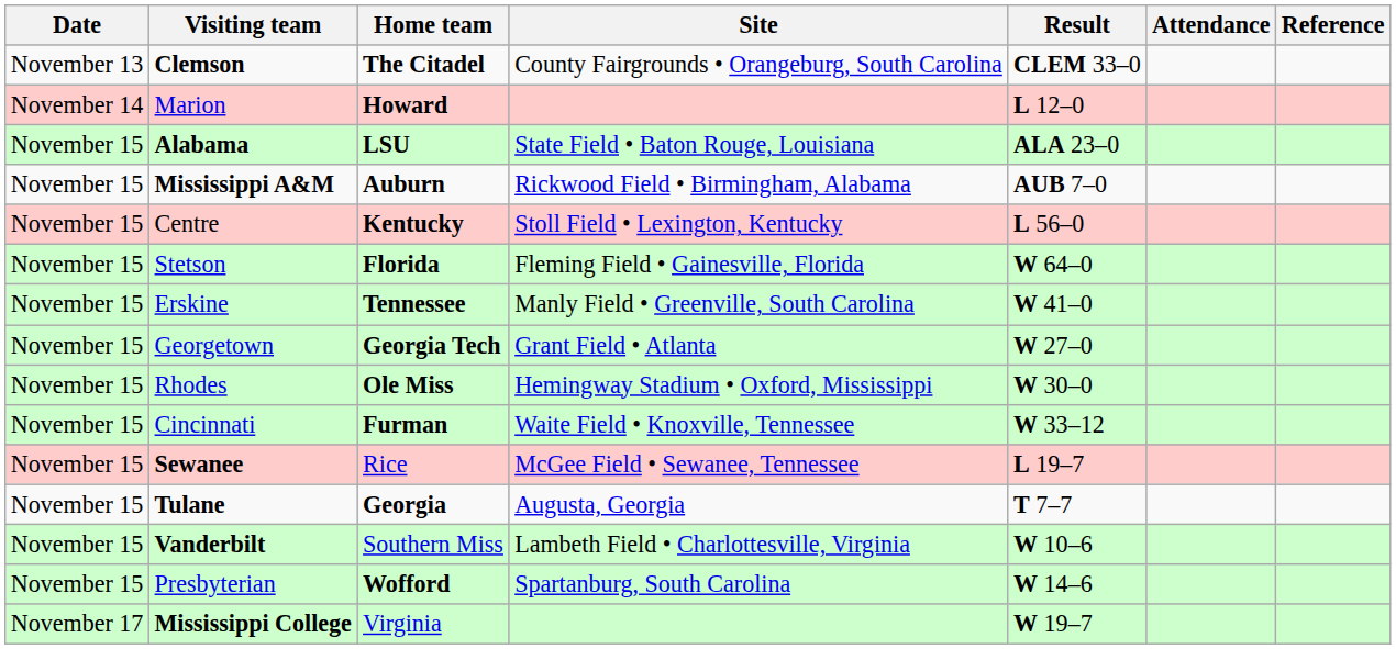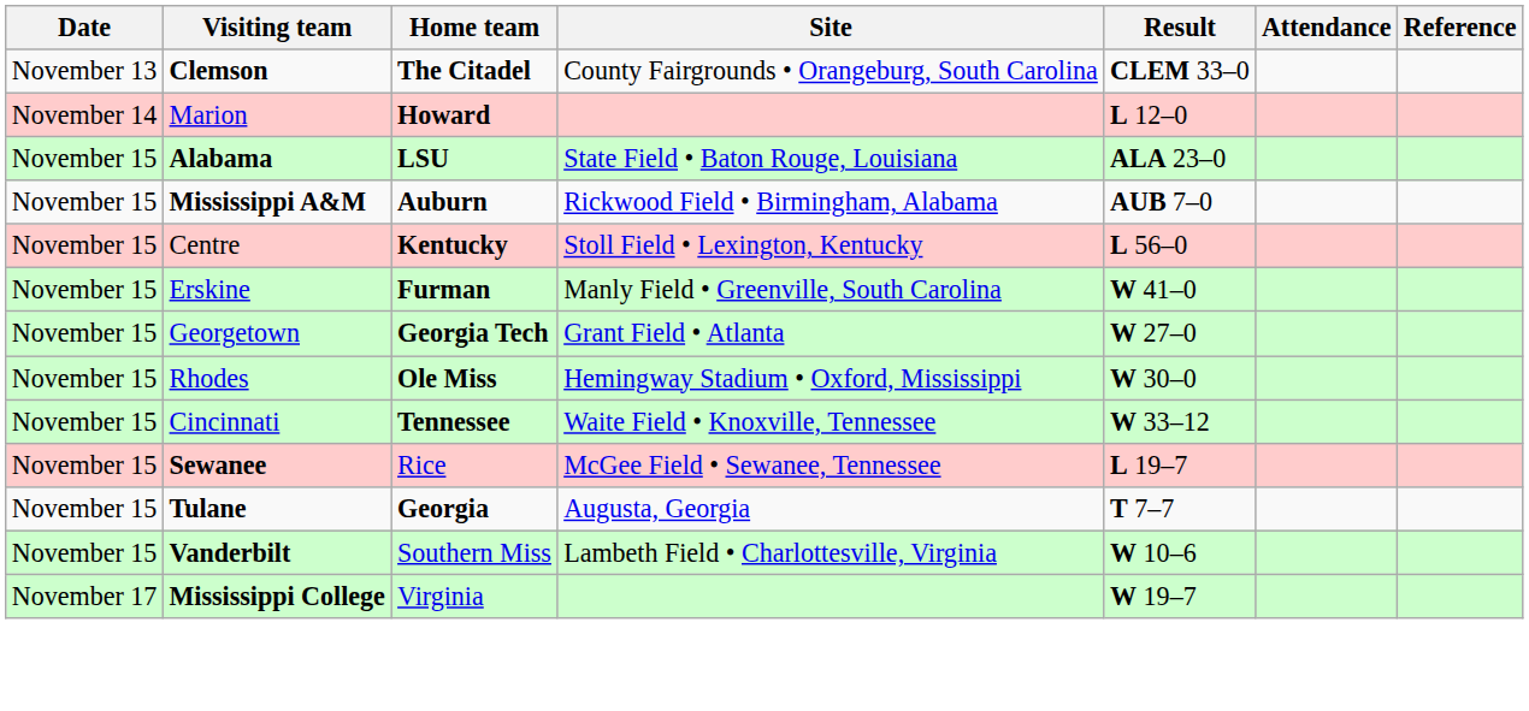- row: November 15 | Stetson | Florida | Fleming Field • Gainesville, Florida | W 64–0
Erskine | Home team: Tennessee -> Furman
Cincinnati | Home team: Furman -> Tennessee
- row: November 15 | Presbyterian | Wofford | Spartanburg, South Carolina | W 14–6
